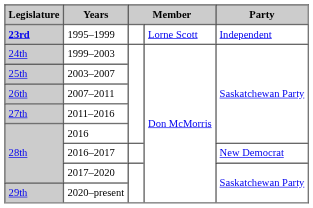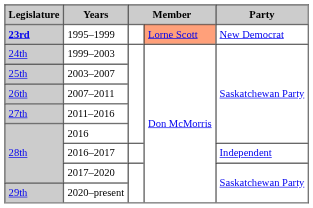1995–1999 | column 4: no background -> lightsalmon background
1995–1999 | Party: Independent -> New Democrat
2016–2017 | Party: New Democrat -> Independent
